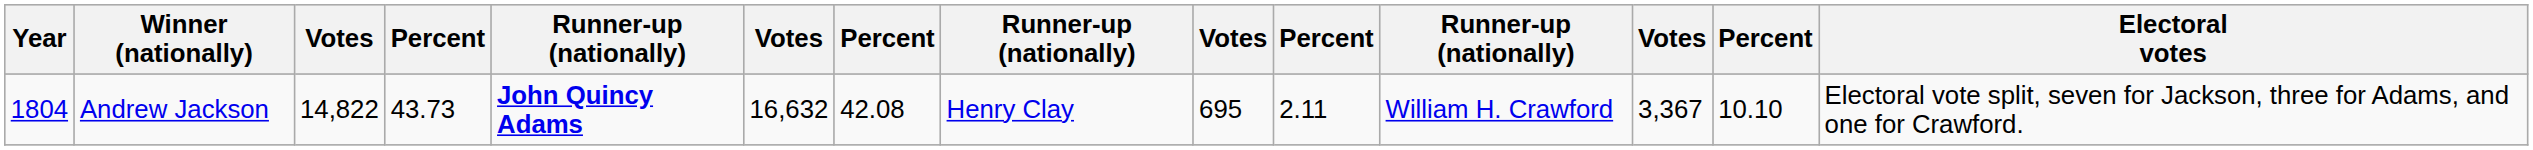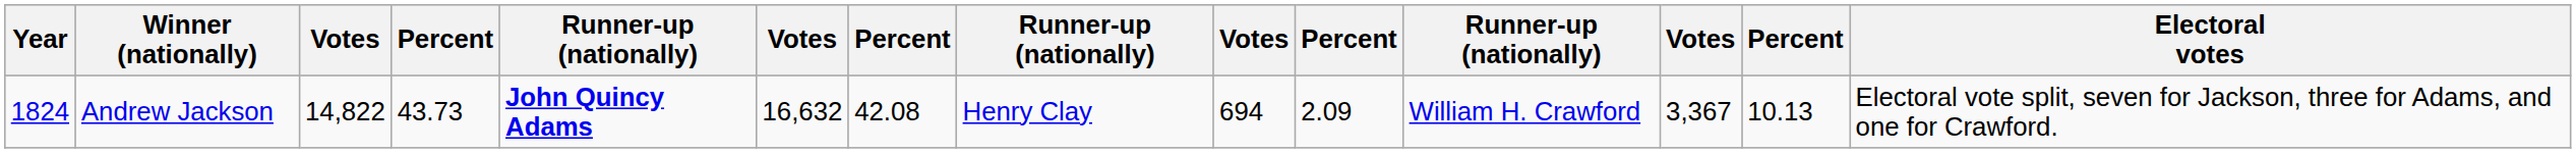Andrew Jackson | Year: 1804 -> 1824
Andrew Jackson | column 9: 695 -> 694
Andrew Jackson | column 10: 2.11 -> 2.09
Andrew Jackson | column 13: 10.10 -> 10.13
